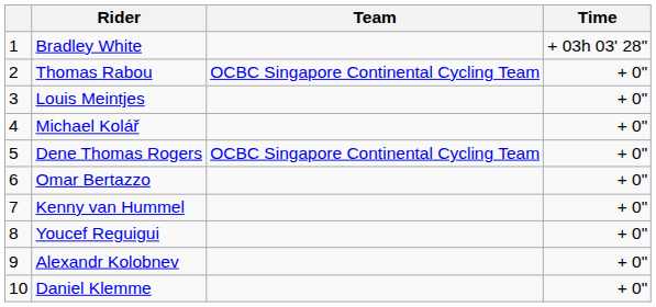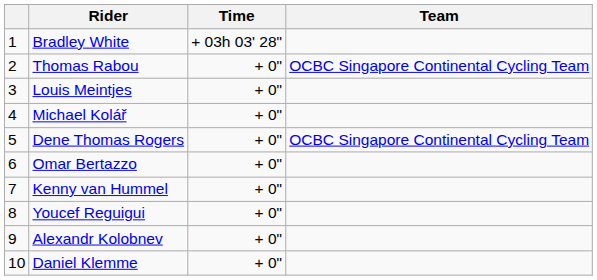columns swapped: Team <-> Time
